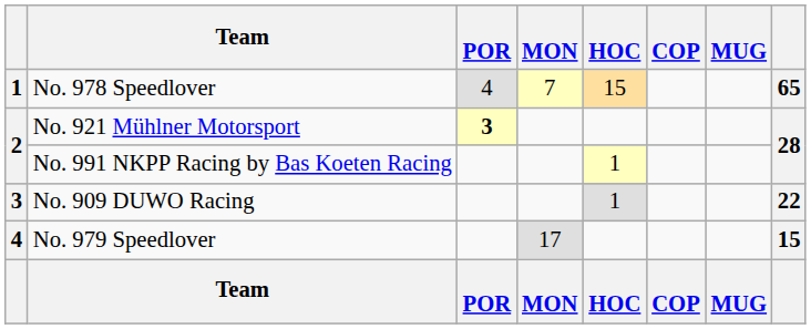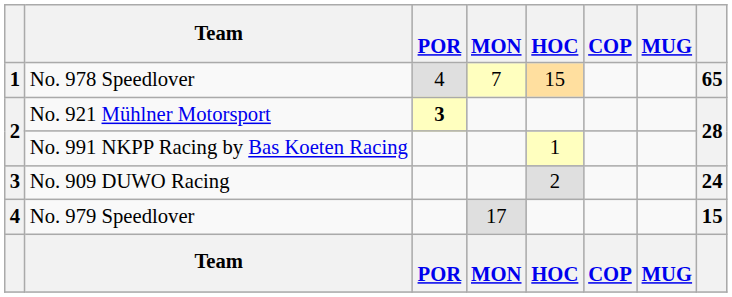No. 909 DUWO Racing | HOC: 1 -> 2
No. 909 DUWO Racing | column 8: 22 -> 24
